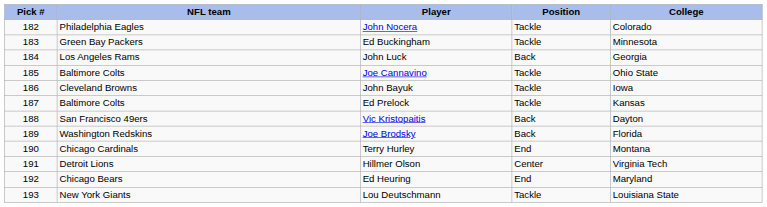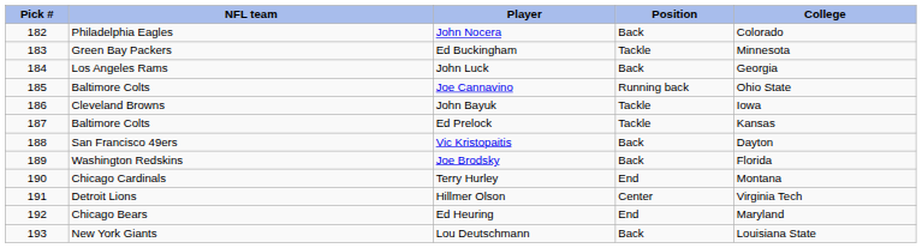John Nocera | Position: Tackle -> Back
Joe Cannavino | Position: Tackle -> Running back
Lou Deutschmann | Position: Tackle -> Back
